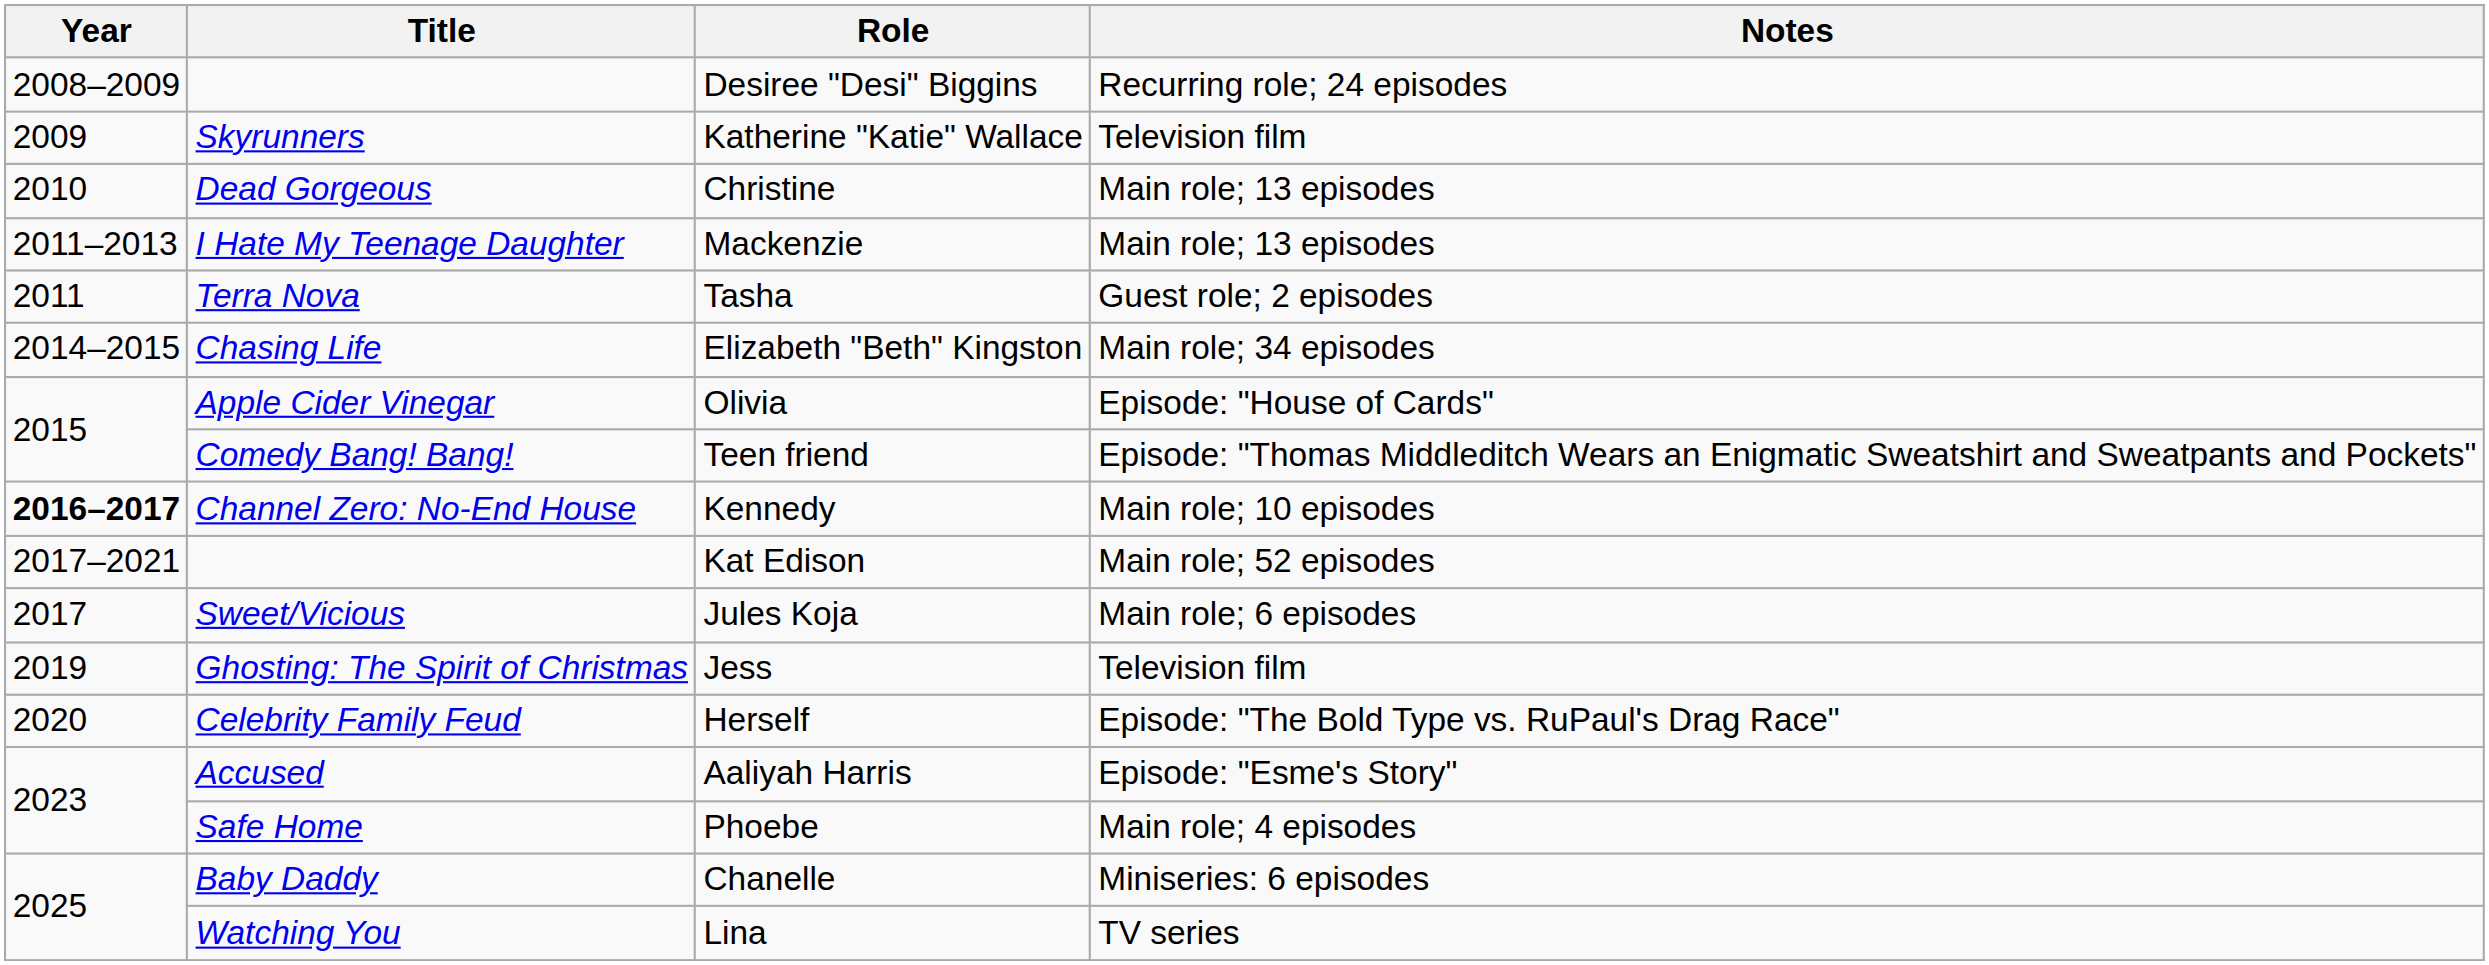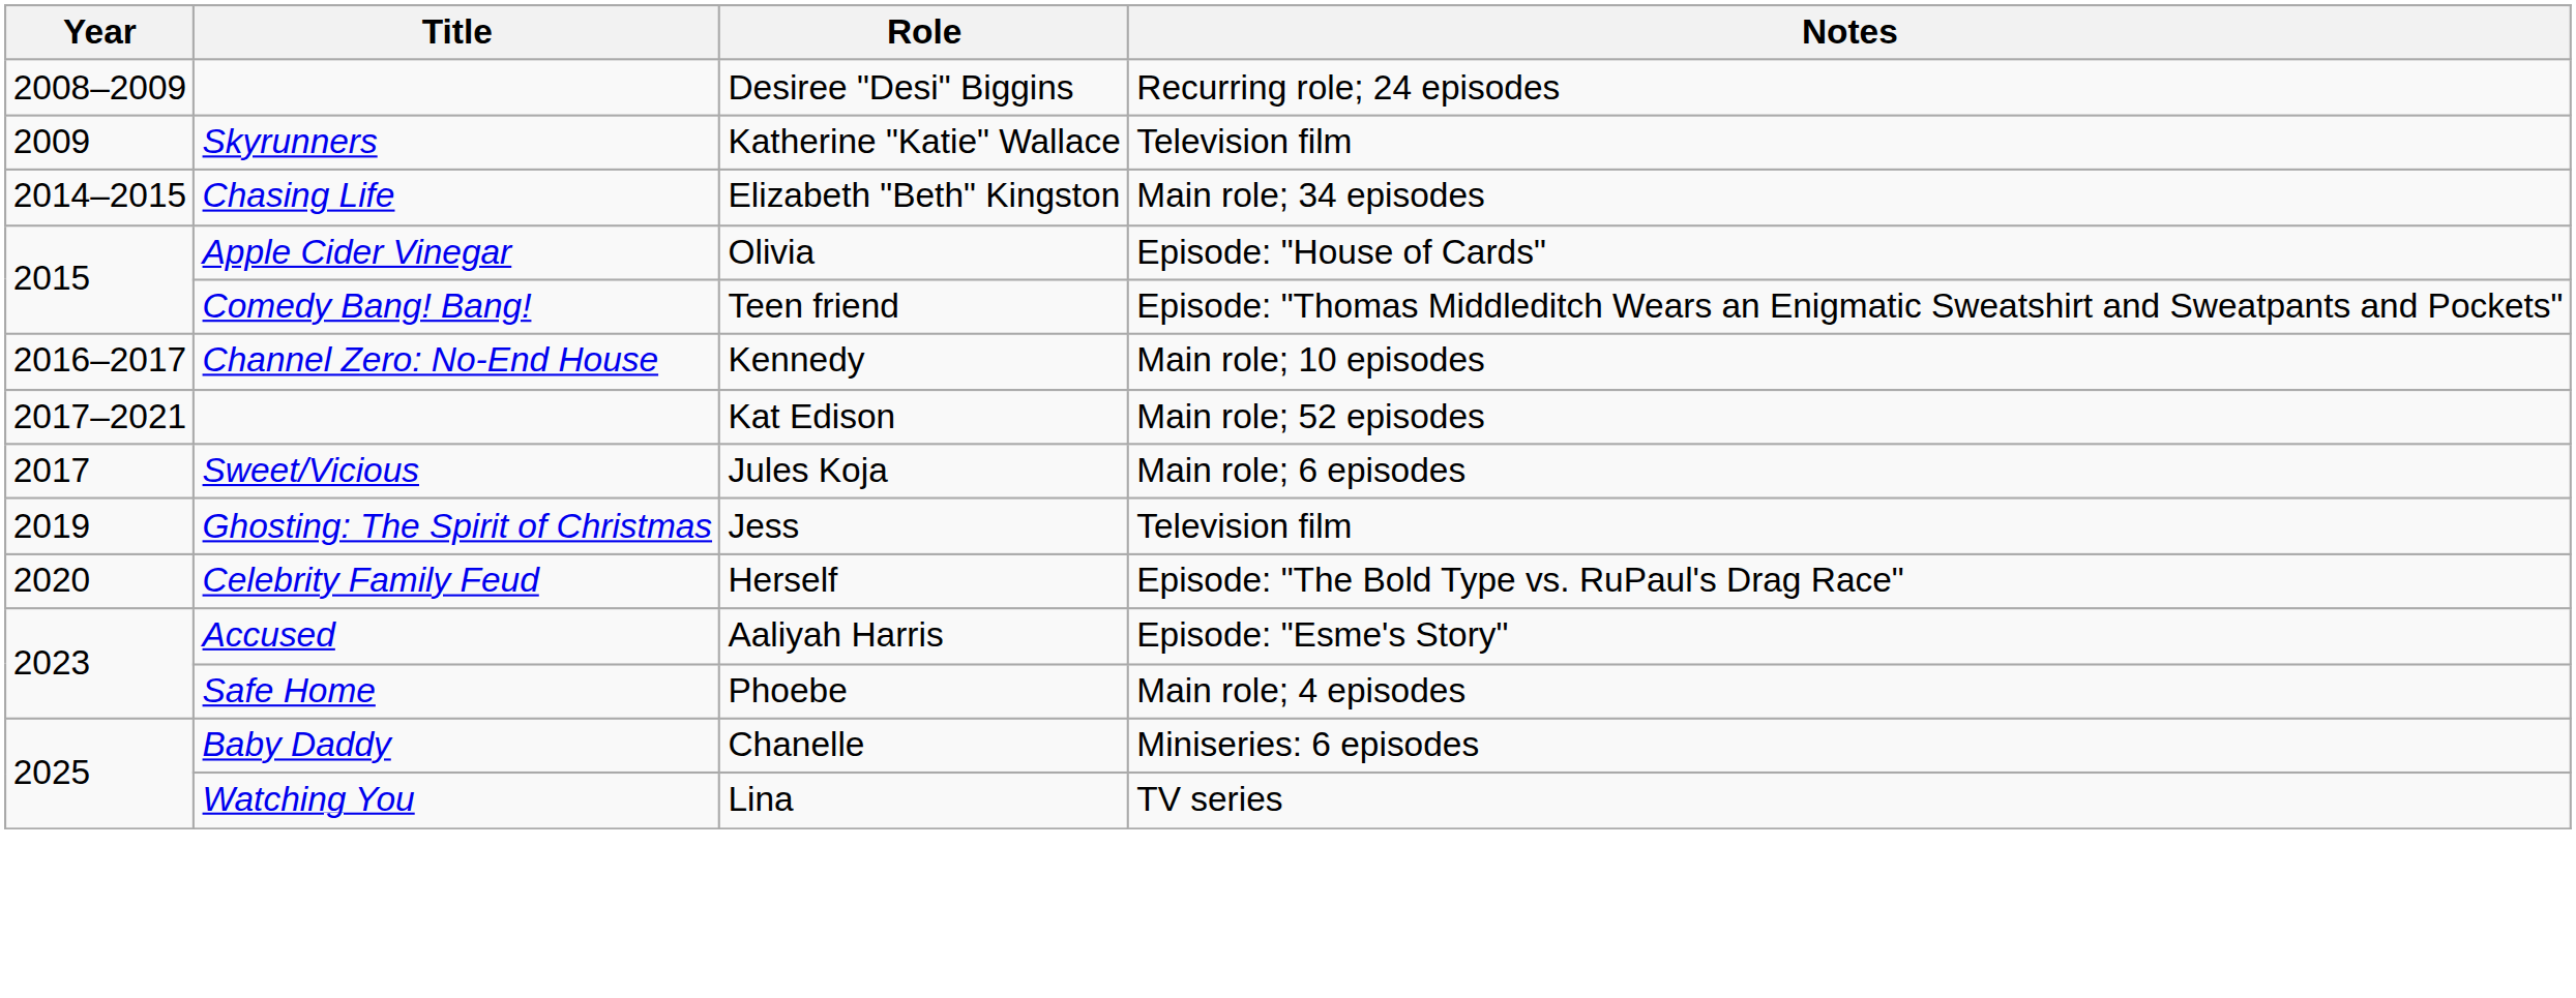- row: 2010 | Dead Gorgeous | Christine | Main role; 13 episodes
- row: 2011–2013 | I Hate My Teenage Daughter | Mackenzie | Main role; 13 episodes
- row: 2011 | Terra Nova | Tasha | Guest role; 2 episodes
Kennedy | Year: bold -> normal
